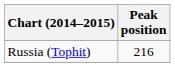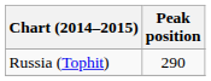Russia (Tophit) | Peak position: 216 -> 290
